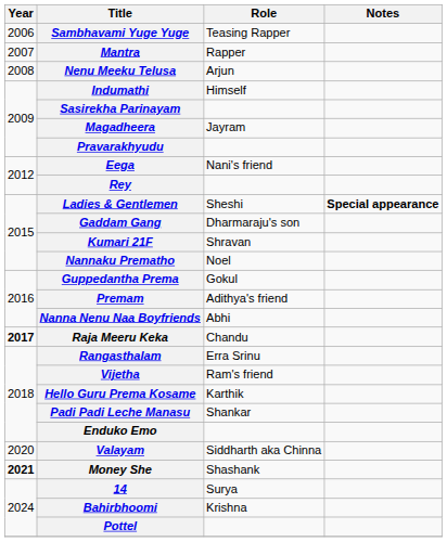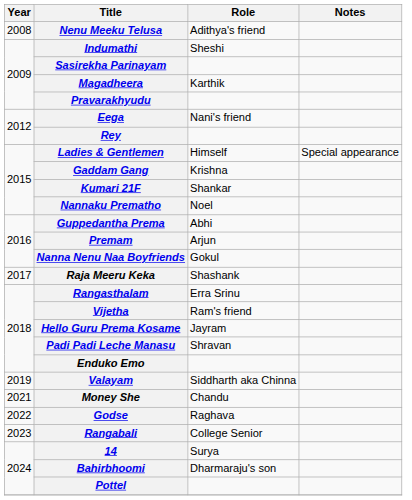- row: 2006 | Sambhavami Yuge Yuge | Teasing Rapper
- row: 2007 | Mantra | Rapper
Nenu Meeku Telusa | Role: Arjun -> Adithya's friend
Indumathi | Role: Himself -> Sheshi
Magadheera | Role: Jayram -> Karthik
Ladies & Gentlemen | Role: Sheshi -> Himself
Ladies & Gentlemen | Notes: bold -> normal
Gaddam Gang | Role: Dharmaraju's son -> Krishna
Kumari 21F | Role: Shravan -> Shankar
Guppedantha Prema | Role: Gokul -> Abhi
Premam | Role: Adithya's friend -> Arjun
Nanna Nenu Naa Boyfriends | Role: Abhi -> Gokul
Raja Meeru Keka | Year: bold -> normal
Raja Meeru Keka | Role: Chandu -> Shashank
Hello Guru Prema Kosame | Role: Karthik -> Jayram
Padi Padi Leche Manasu | Role: Shankar -> Shravan
Valayam | Year: 2020 -> 2019
Money She | Year: bold -> normal
Money She | Role: Shashank -> Chandu
+ row: 2022 | Godse | Raghava
+ row: 2023 | Rangabali | College Senior
Bahirbhoomi | Role: Krishna -> Dharmaraju's son
